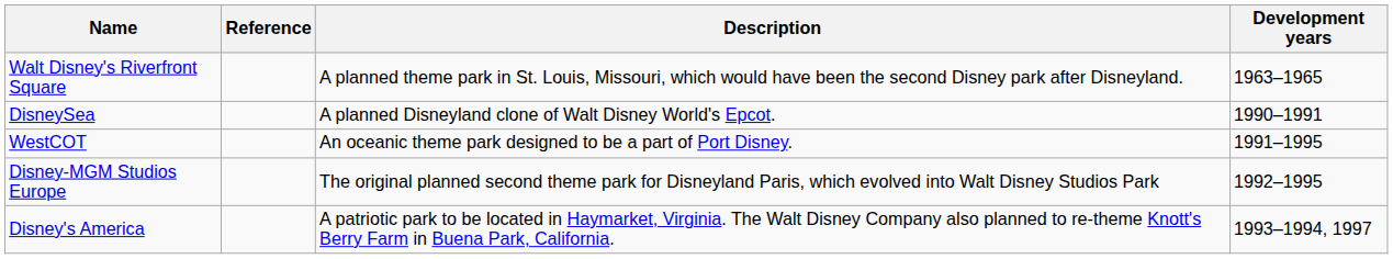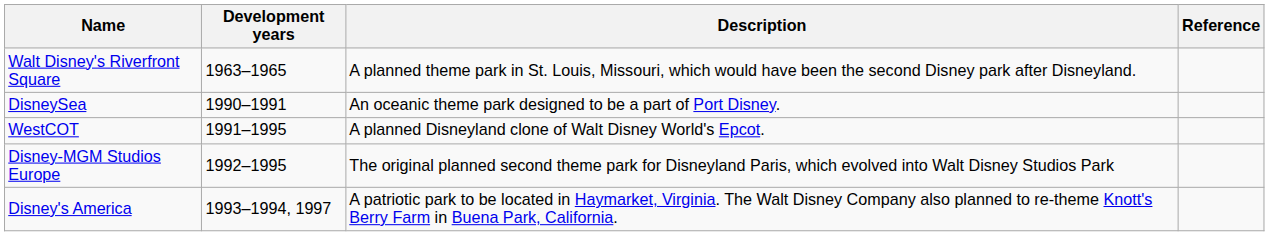columns swapped: Development years <-> Reference
DisneySea | Description: A planned Disneyland clone of Walt Disney World's Epcot. -> An oceanic theme park designed to be a part of Port Disney.
WestCOT | Description: An oceanic theme park designed to be a part of Port Disney. -> A planned Disneyland clone of Walt Disney World's Epcot.
